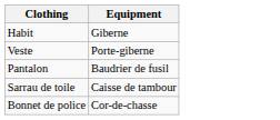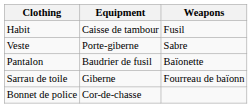+ column: Weapons | Fusil | Sabre | Baïonette | Fourreau de baïonn
Habit | Equipment: Giberne -> Caisse de tambour
Sarrau de toile | Equipment: Caisse de tambour -> Giberne
